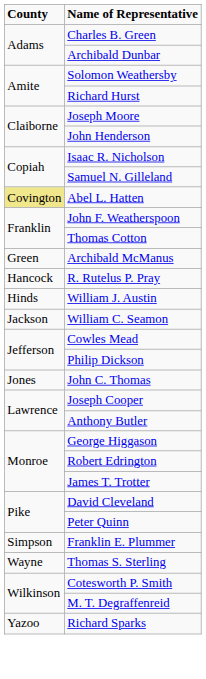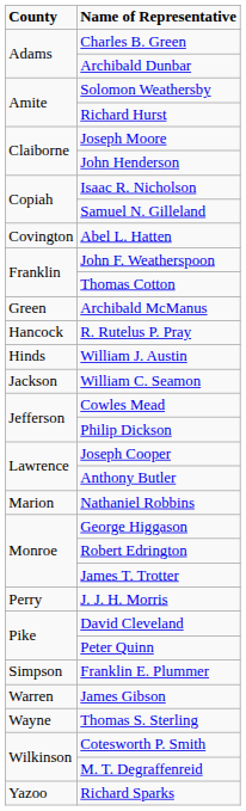Abel L. Hatten | County: khaki background -> no background
- row: Jones | John C. Thomas
+ row: Marion | Nathaniel Robbins
+ row: Perry | J. J. H. Morris
+ row: Warren | James Gibson
